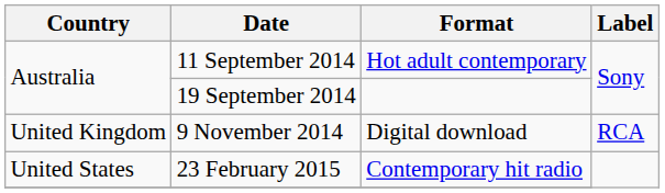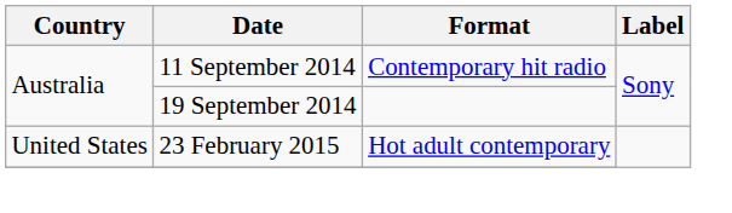11 September 2014 | Format: Hot adult contemporary -> Contemporary hit radio
- row: United Kingdom | 9 November 2014 | Digital download | RCA
23 February 2015 | Format: Contemporary hit radio -> Hot adult contemporary
